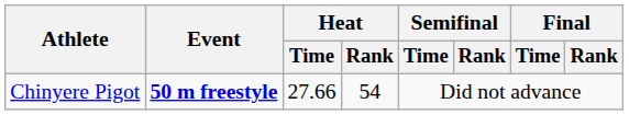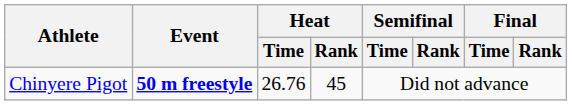Chinyere Pigot | Heat / Time: 27.66 -> 26.76
Chinyere Pigot | Heat / Rank: 54 -> 45
